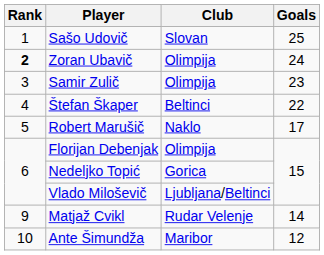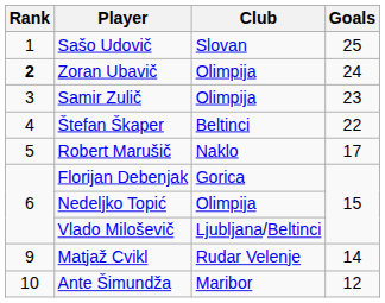Florijan Debenjak | Club: Olimpija -> Gorica
Nedeljko Topić | Club: Gorica -> Olimpija
